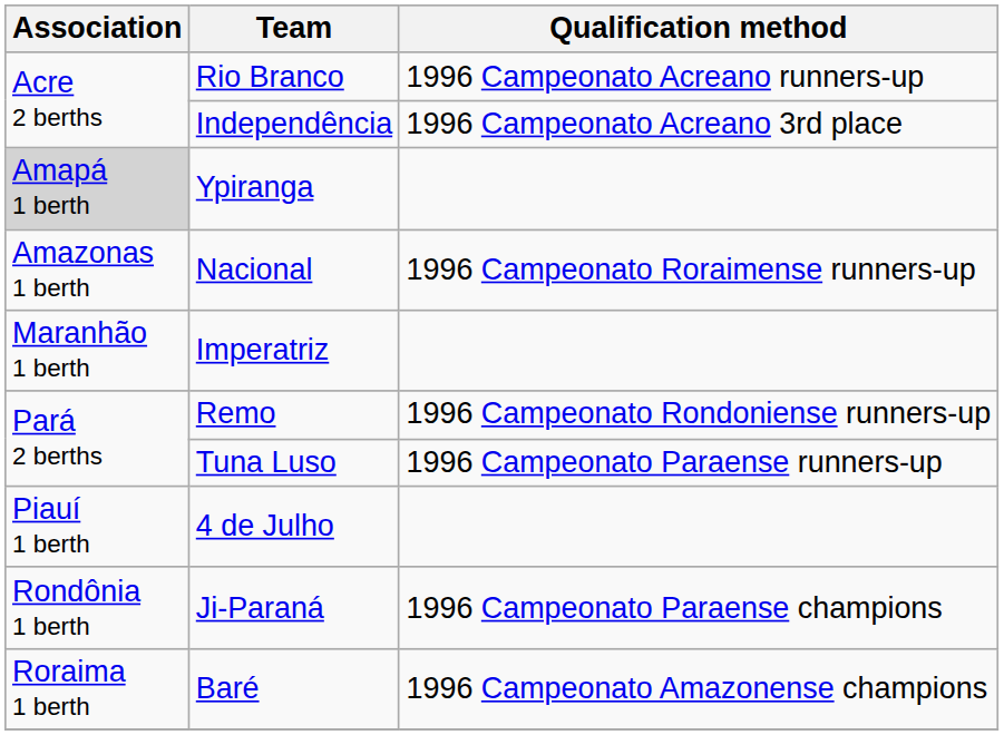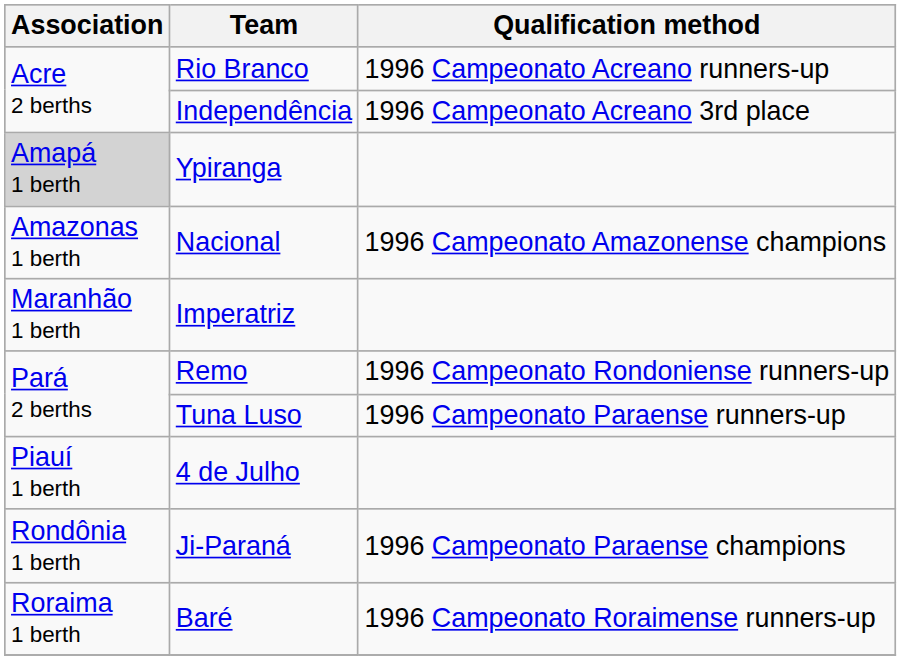Nacional | Qualification method: 1996 Campeonato Roraimense runners-up -> 1996 Campeonato Amazonense champions
Baré | Qualification method: 1996 Campeonato Amazonense champions -> 1996 Campeonato Roraimense runners-up
